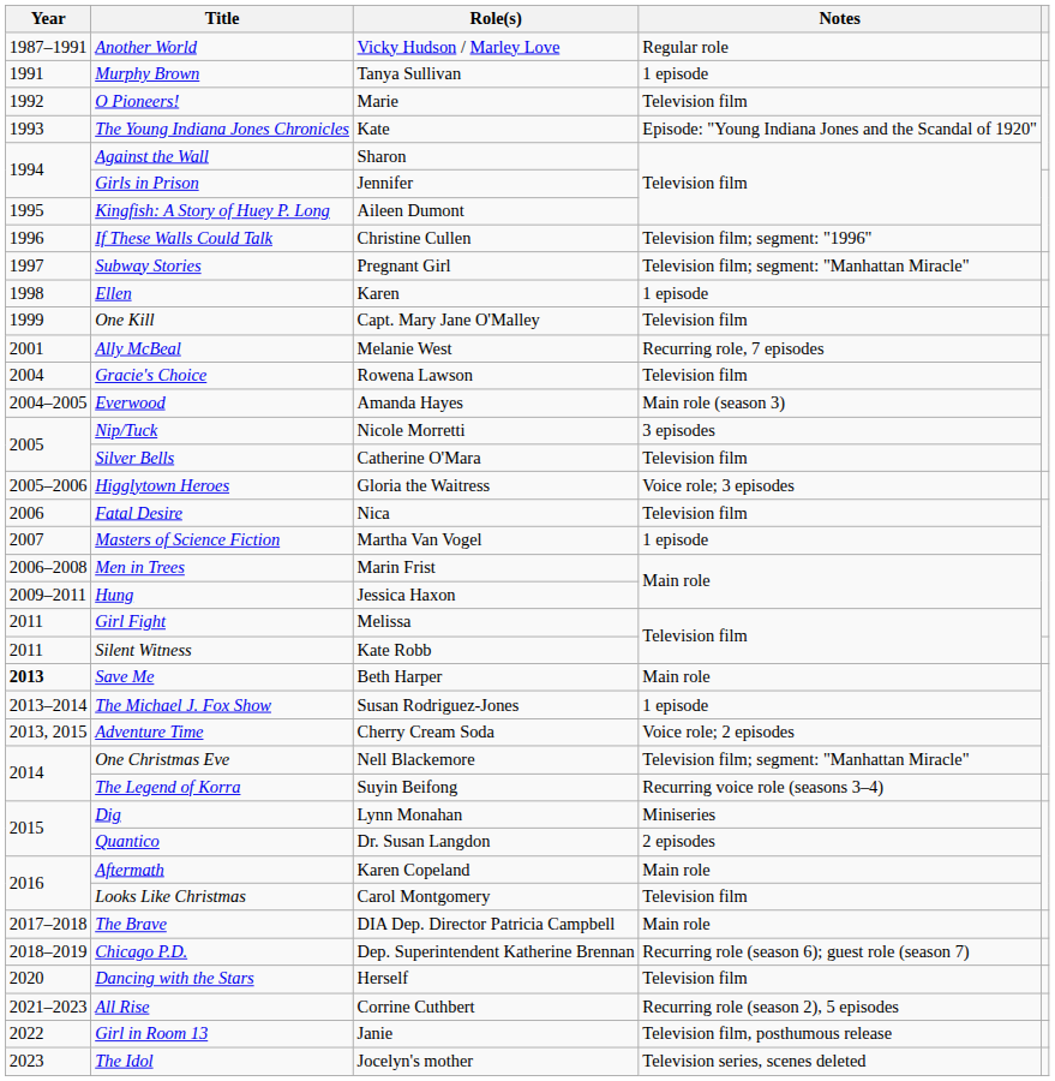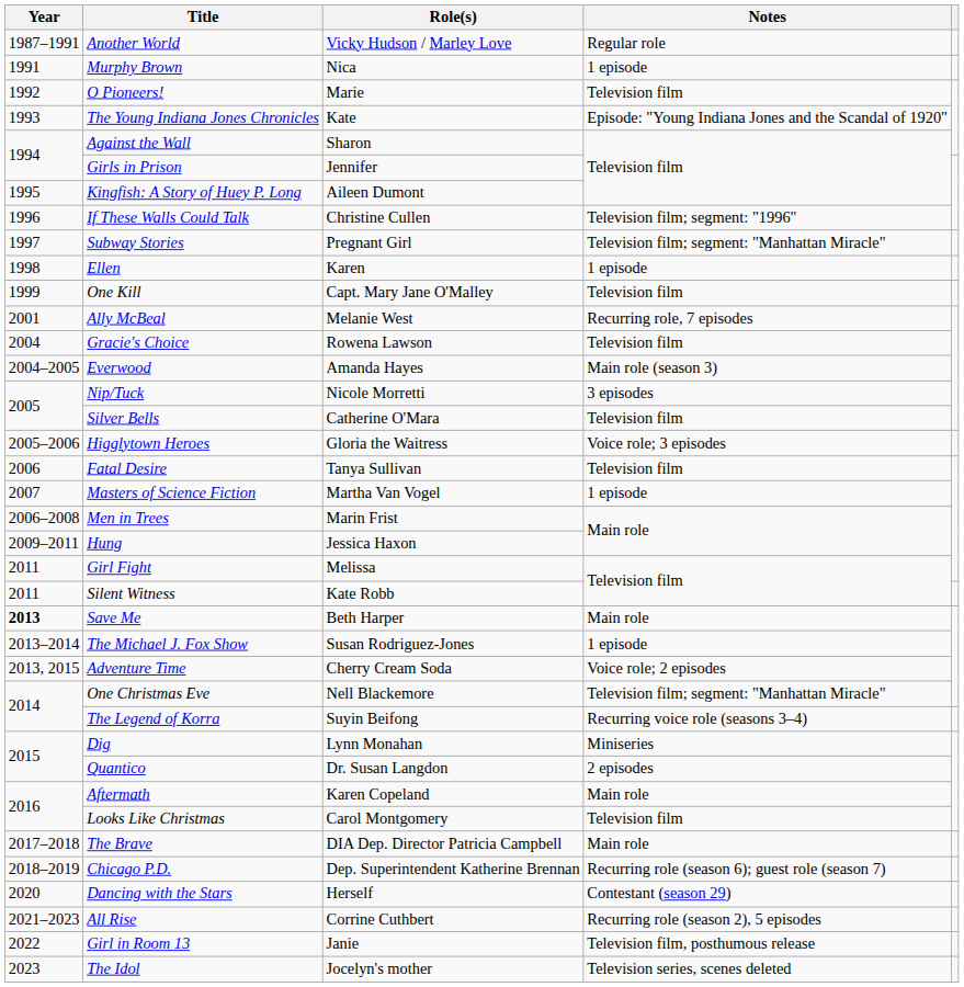Murphy Brown | Role(s): Tanya Sullivan -> Nica
Fatal Desire | Role(s): Nica -> Tanya Sullivan
Dancing with the Stars | Notes: Television film -> Contestant (season 29)
